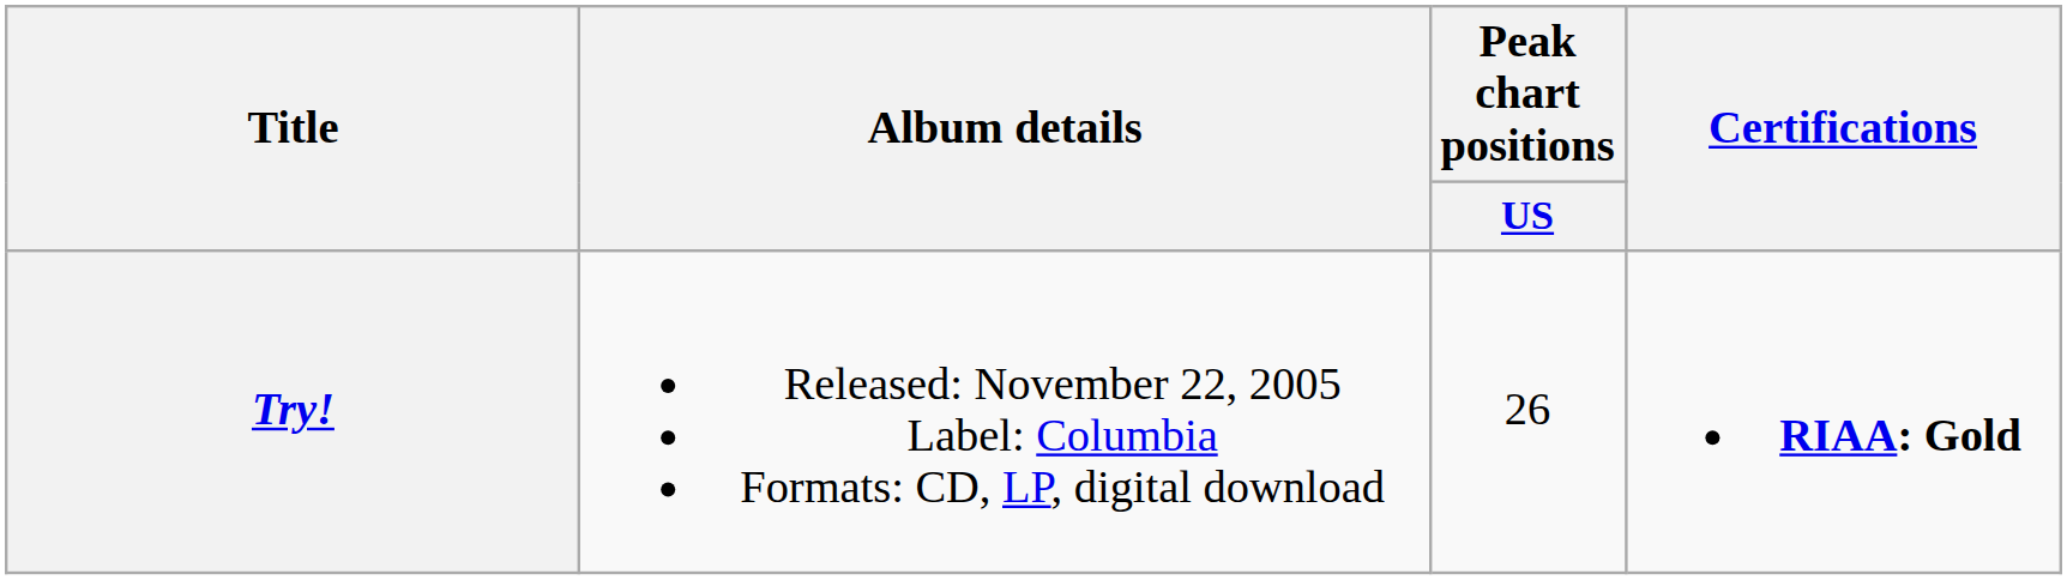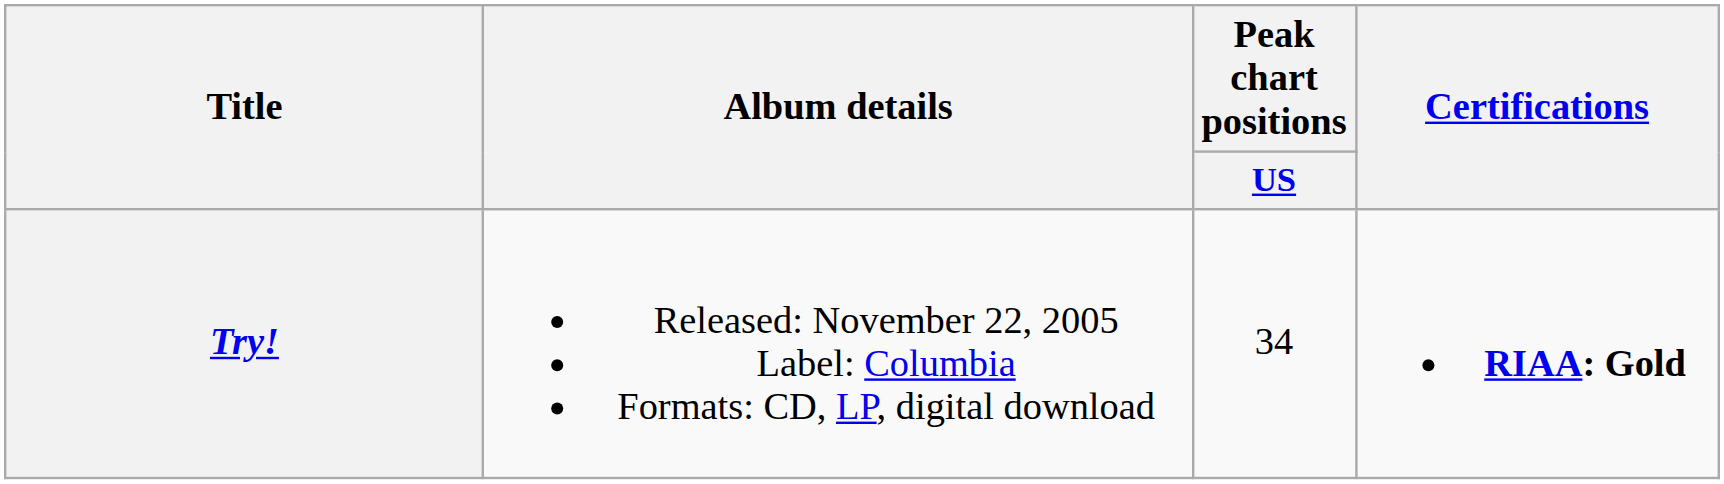Try! | Peak chart positions / US: 26 -> 34
